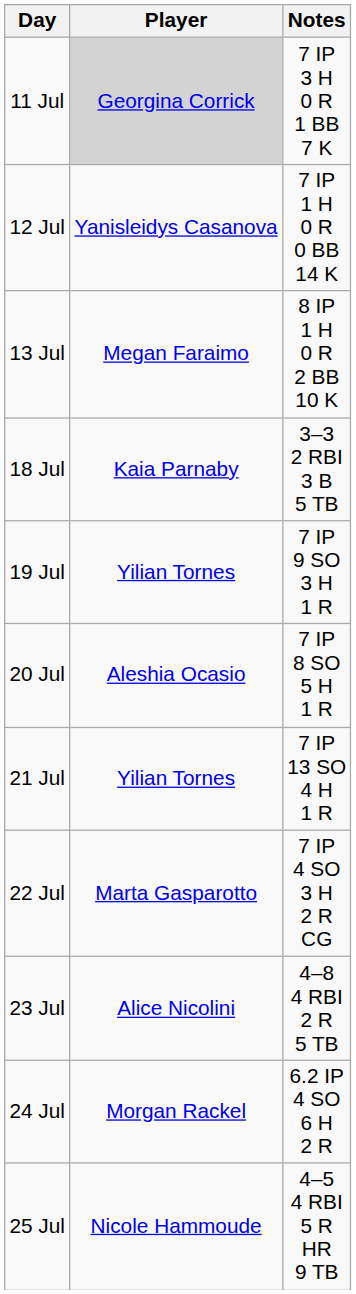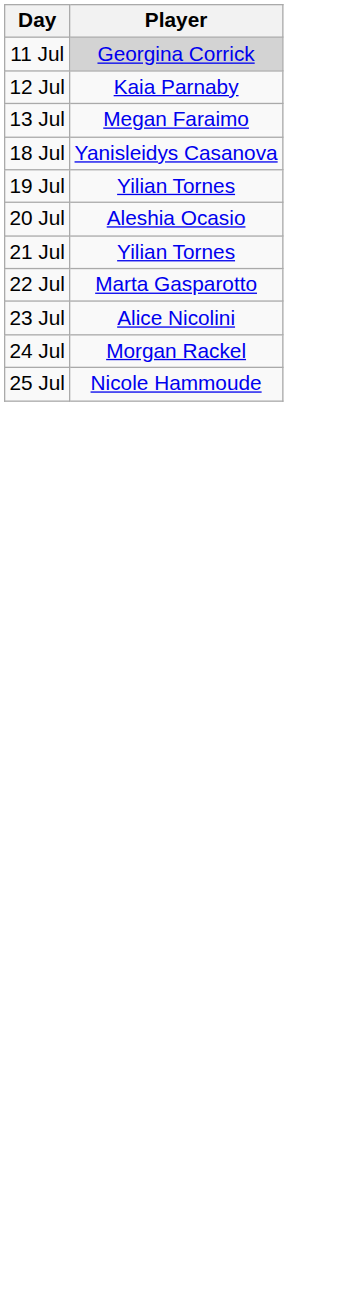- column: Notes | 7 IP 3 H 0 R 1 BB 7 K | 7 IP 1 H 0 R 0 BB 14 K | 8 IP 1 H 0 R 2 BB 10 K | 3–3 2 RBI 3 B 5 TB | 7 IP 9 SO 3 H 1 R | 7 IP 8 SO 5 H 1 R | 7 IP 13 SO 4 H 1 R | 7 IP 4 SO 3 H 2 R CG | 4–8 4 RBI 2 R 5 TB | 6.2 IP 4 SO 6 H 2 R | 4–5 4 RBI 5 R HR 9 TB
12 Jul | Player: Yanisleidys Casanova -> Kaia Parnaby
18 Jul | Player: Kaia Parnaby -> Yanisleidys Casanova
